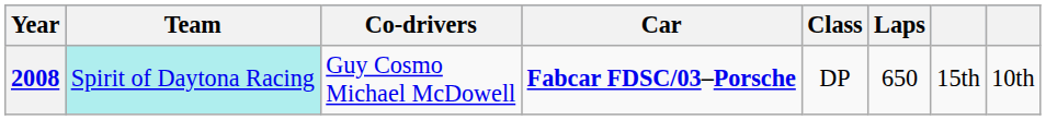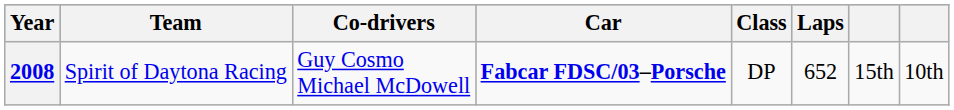2008 | Team: paleturquoise background -> no background
2008 | Laps: 650 -> 652
